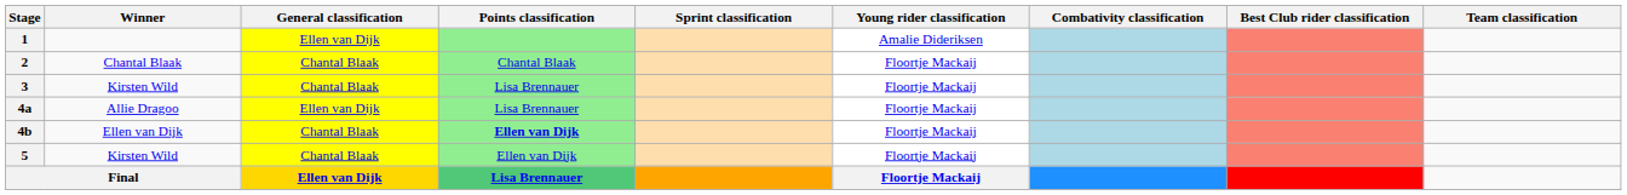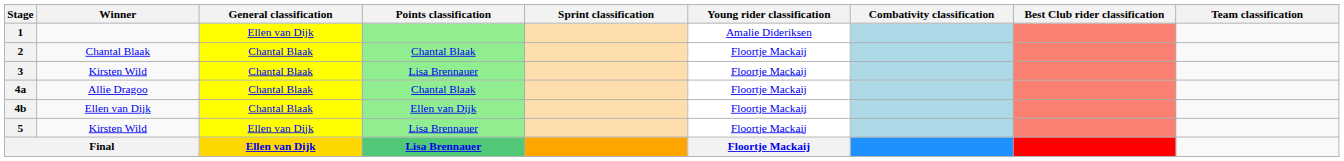4a | General classification: Ellen van Dijk -> Chantal Blaak
4a | Points classification: Lisa Brennauer -> Chantal Blaak
4b | Points classification: bold -> normal
5 | General classification: Chantal Blaak -> Ellen van Dijk
5 | Points classification: Ellen van Dijk -> Lisa Brennauer
